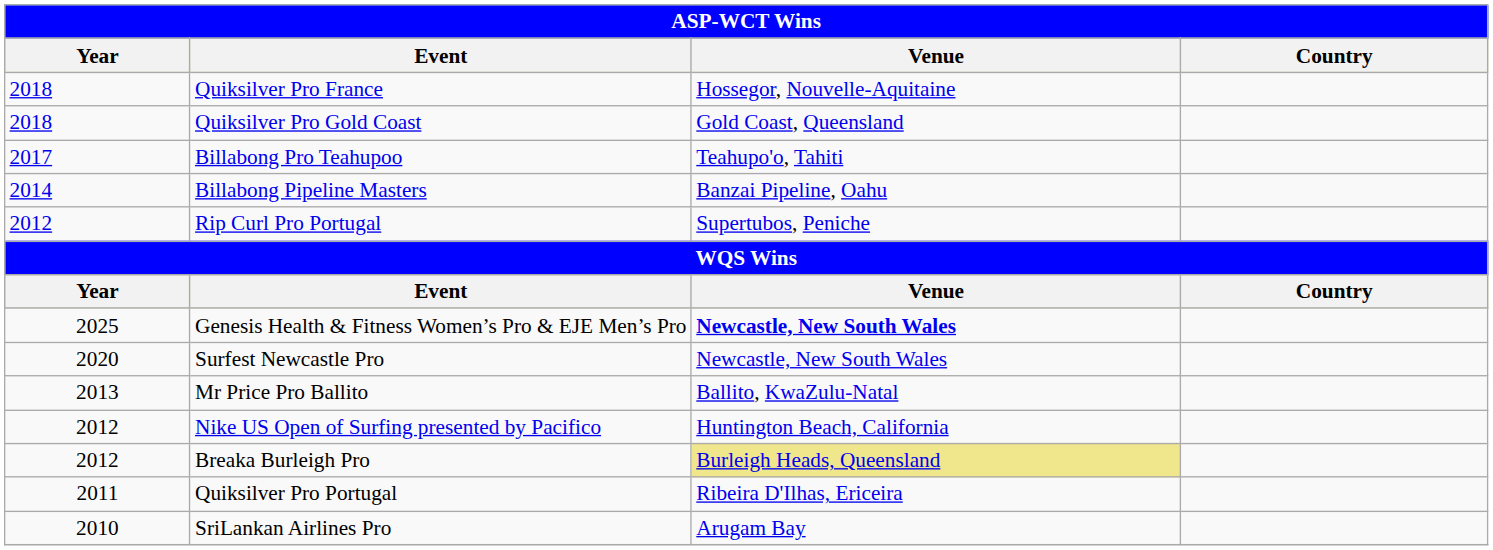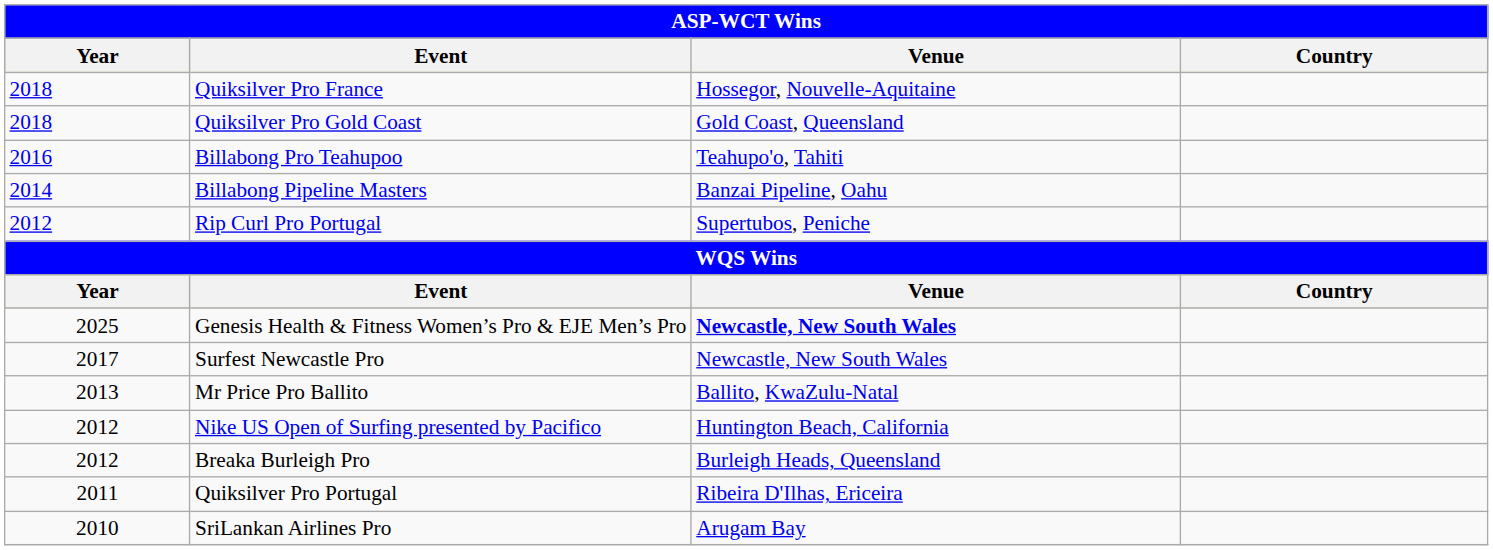Billabong Pro Teahupoo | Year: 2017 -> 2016
Surfest Newcastle Pro | Year: 2020 -> 2017
Breaka Burleigh Pro | Venue: khaki background -> no background
